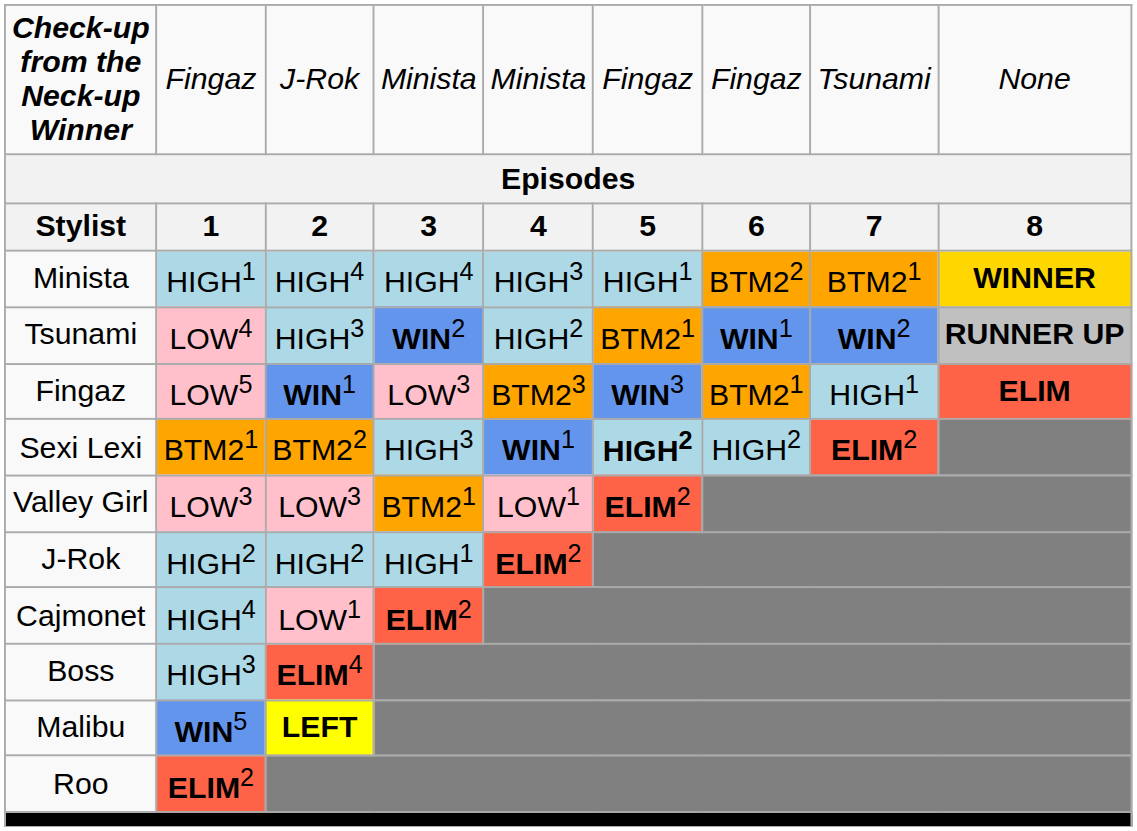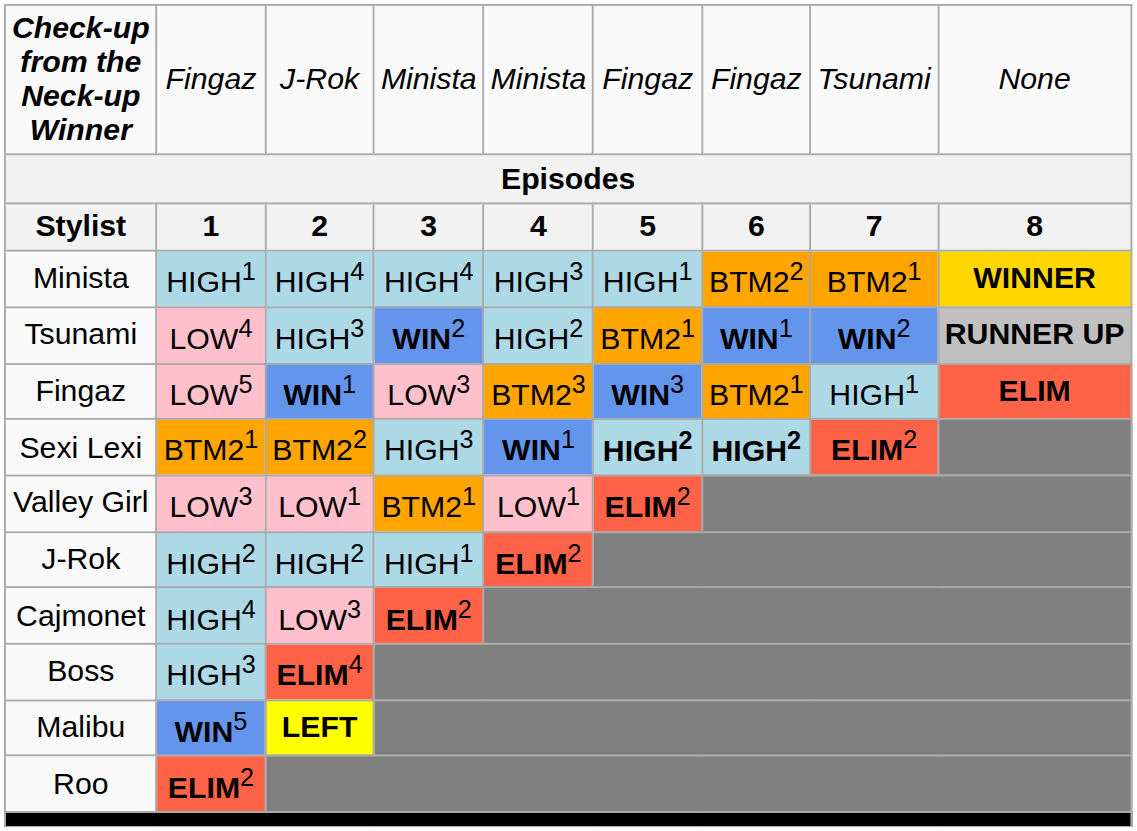Sexi Lexi | column 7: normal -> bold
Valley Girl | column 3: LOW3 -> LOW1
Cajmonet | column 3: LOW1 -> LOW3
